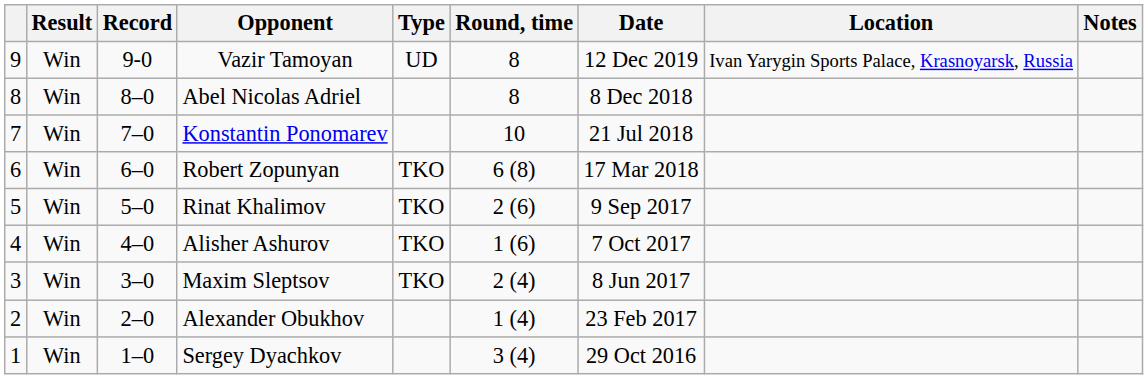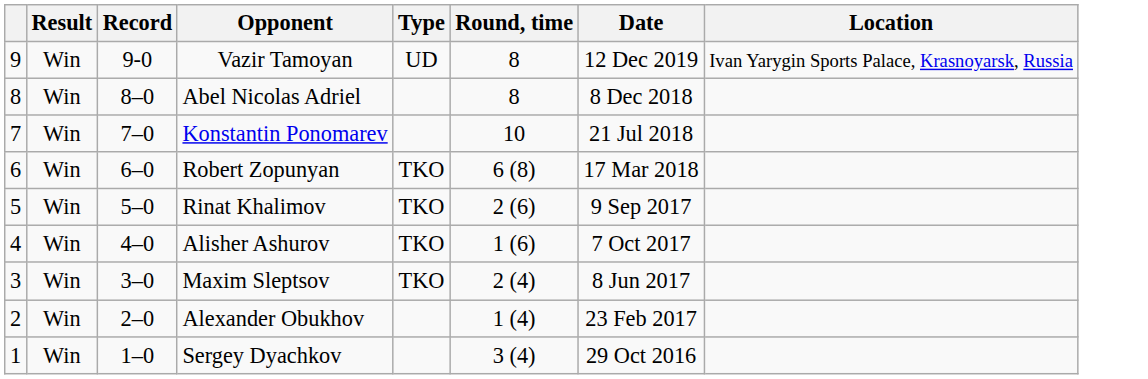- column: Notes
